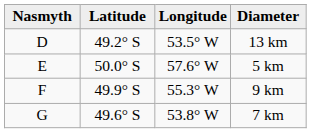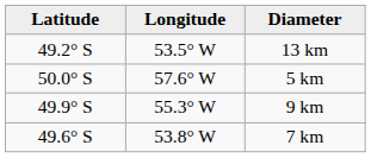- column: Nasmyth | D | E | F | G
